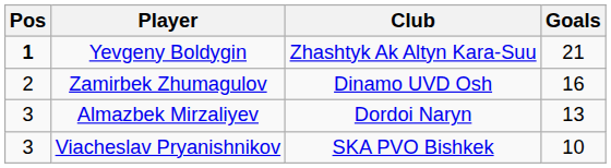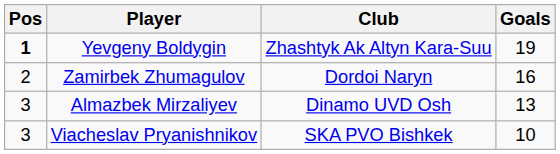Yevgeny Boldygin | Goals: 21 -> 19
Zamirbek Zhumagulov | Club: Dinamo UVD Osh -> Dordoi Naryn
Almazbek Mirzaliyev | Club: Dordoi Naryn -> Dinamo UVD Osh
